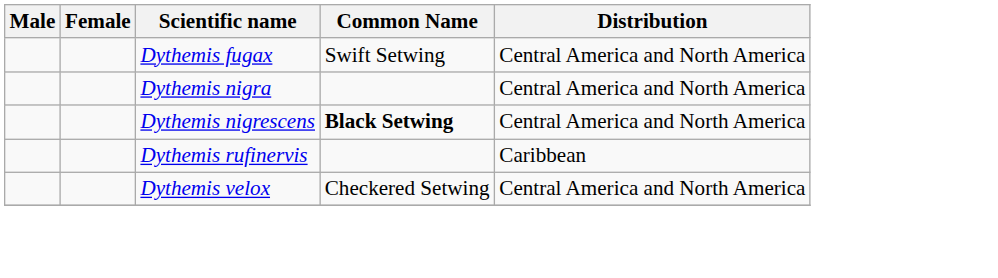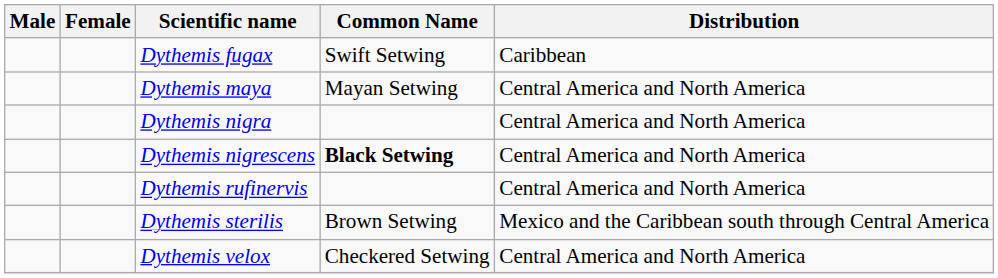Dythemis fugax | Distribution: Central America and North America -> Caribbean
+ row: Dythemis maya | Mayan Setwing | Central America and North America
Dythemis rufinervis | Distribution: Caribbean -> Central America and North America
+ row: Dythemis sterilis | Brown Setwing | Mexico and the Caribbean south through Central America
